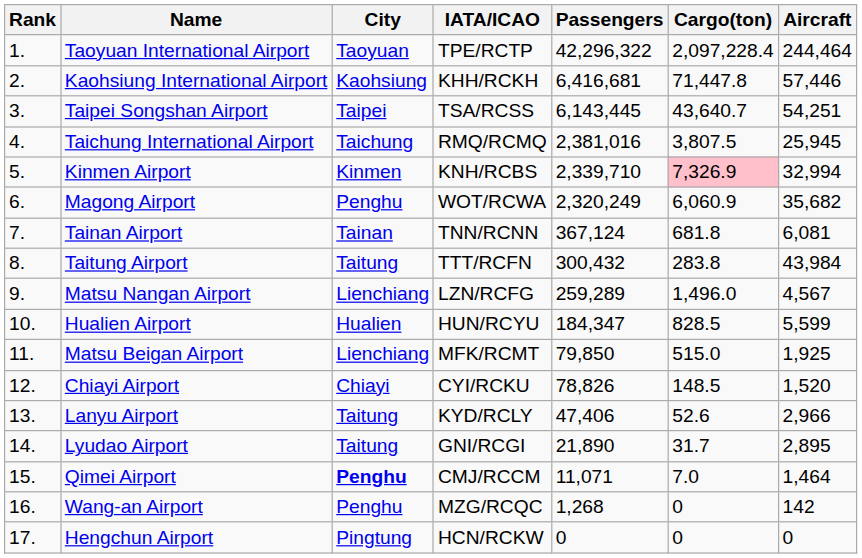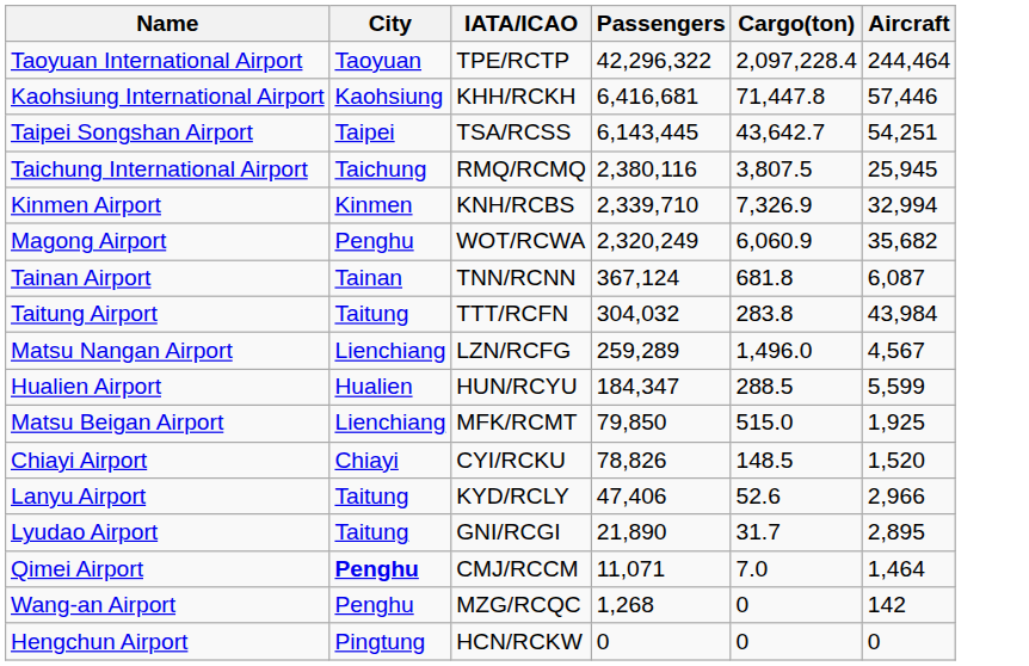- column: Rank | 1. | 2. | 3. | 4. | 5. | 6. | 7. | 8. | 9. | 10. | 11. | 12. | 13. | 14. | 15. | 16. | 17.
Taipei Songshan Airport | Cargo(ton): 43,640.7 -> 43,642.7
Taichung International Airport | Passengers: 2,381,016 -> 2,380,116
Kinmen Airport | Cargo(ton): pink background -> no background
Tainan Airport | Aircraft: 6,081 -> 6,087
Taitung Airport | Passengers: 300,432 -> 304,032
Hualien Airport | Cargo(ton): 828.5 -> 288.5
